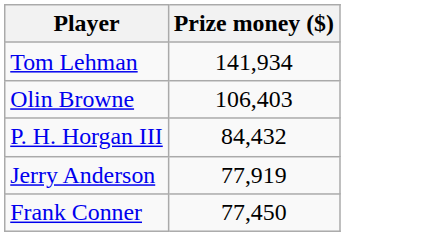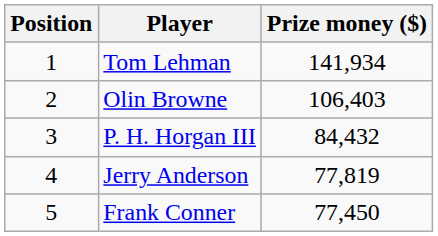+ column: Position | 1 | 2 | 3 | 4 | 5
Jerry Anderson | Prize money ($): 77,919 -> 77,819
